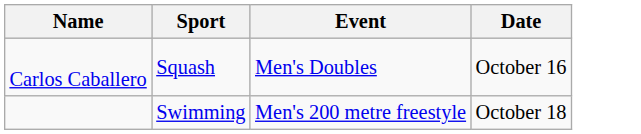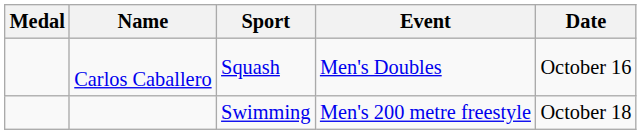+ column: Medal
